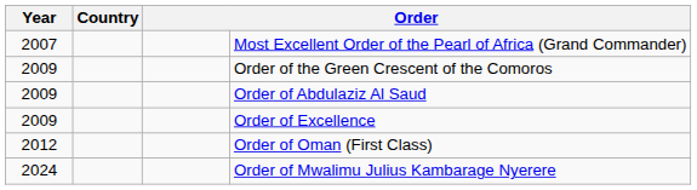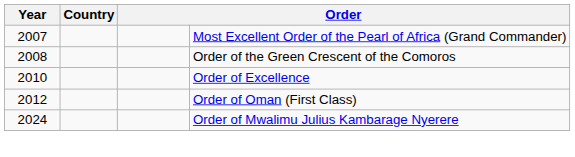Order of the Green Crescent of the Comoros | Year: 2009 -> 2008
- row: 2009 | Order of Abdulaziz Al Saud
Order of Excellence | Year: 2009 -> 2010
